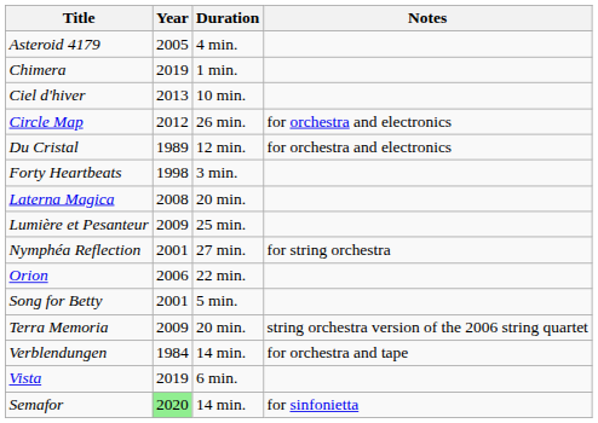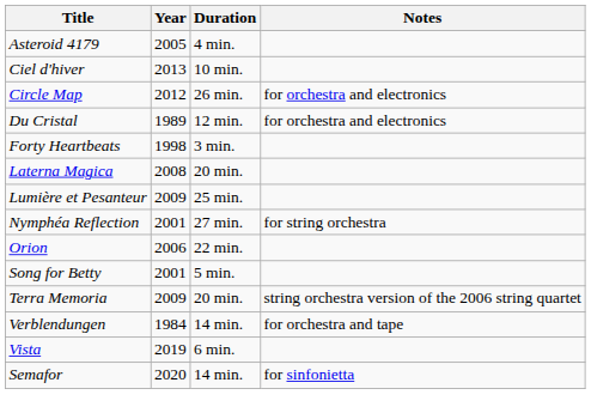- row: Chimera | 2019 | 1 min.
Semafor | Year: lightgreen background -> no background
